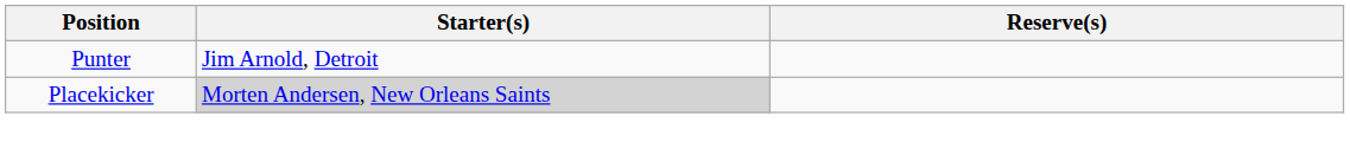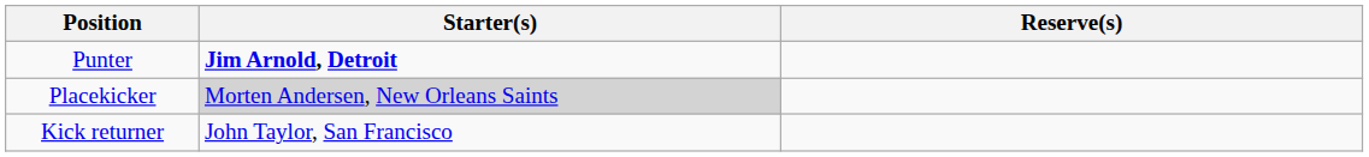Punter | Starter(s): normal -> bold
+ row: Kick returner | John Taylor, San Francisco
